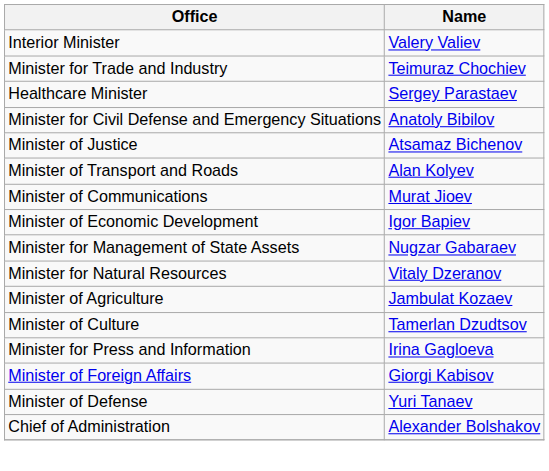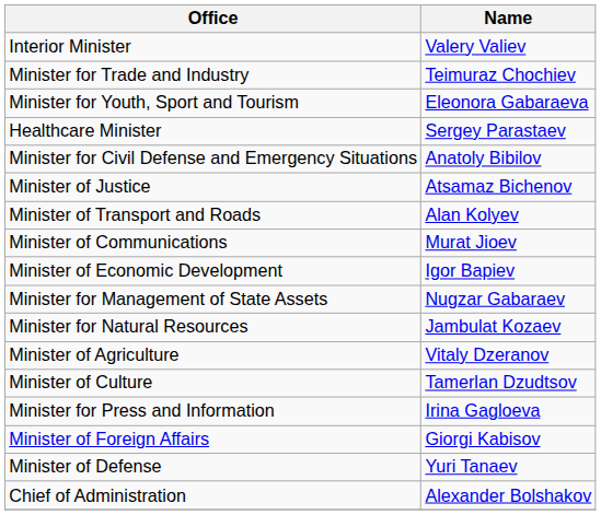+ row: Minister for Youth, Sport and Tourism | Eleonora Gabaraeva
Minister for Natural Resources | Name: Vitaly Dzeranov -> Jambulat Kozaev
Minister of Agriculture | Name: Jambulat Kozaev -> Vitaly Dzeranov
